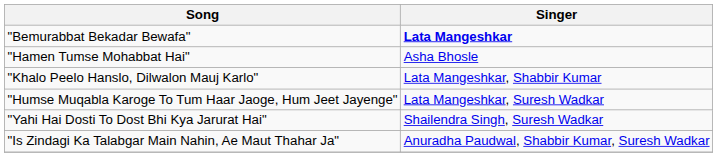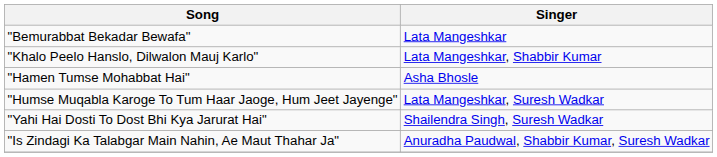"Bemurabbat Bekadar Bewafa" | Singer: bold -> normal
rows swapped: "Hamen Tumse Mohabbat Hai" <-> "Khalo Peelo Hanslo, Dilwalon Mauj Karlo"
